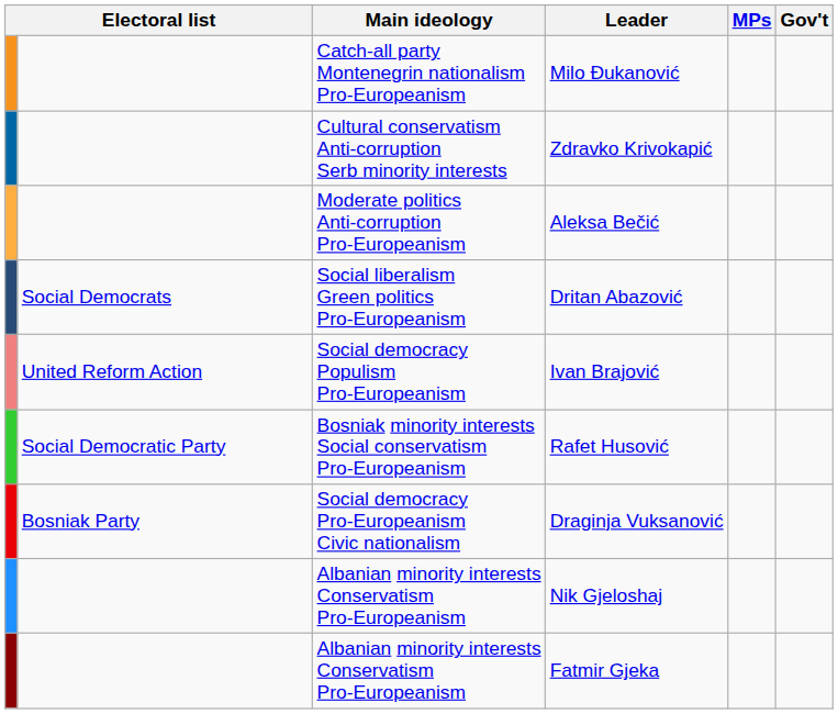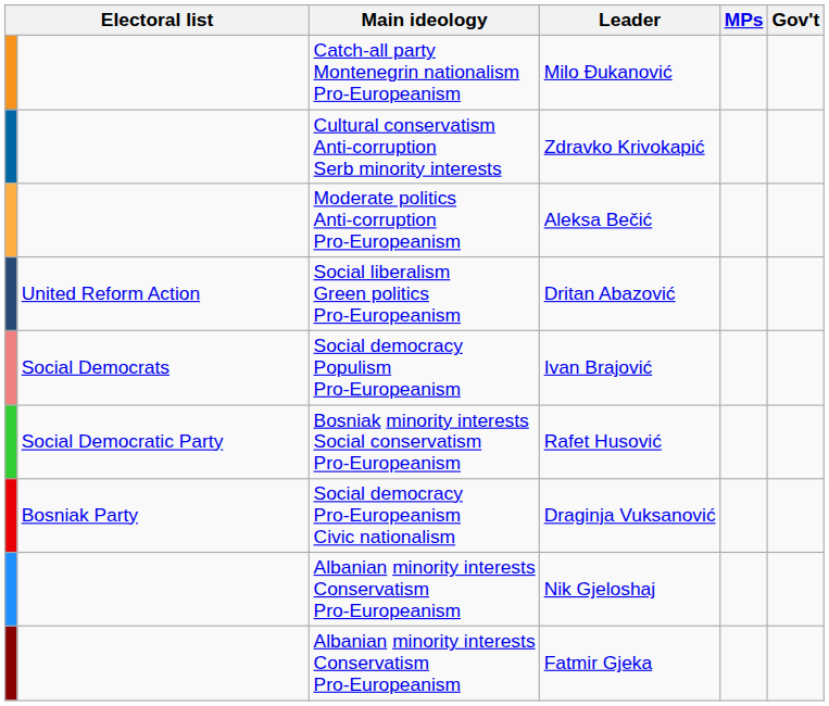Dritan Abazović | column 2: Social Democrats -> United Reform Action
Ivan Brajović | column 2: United Reform Action -> Social Democrats
